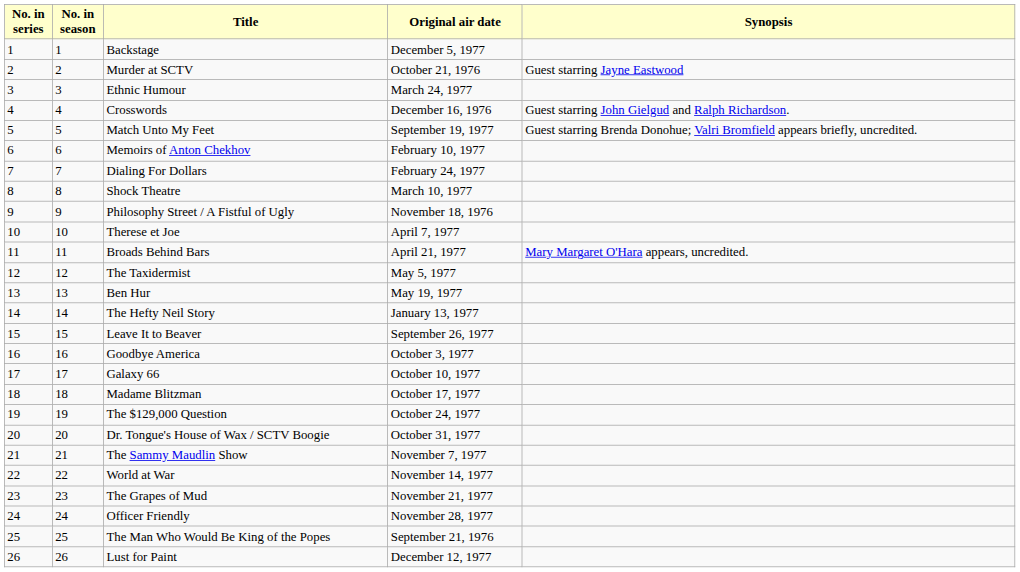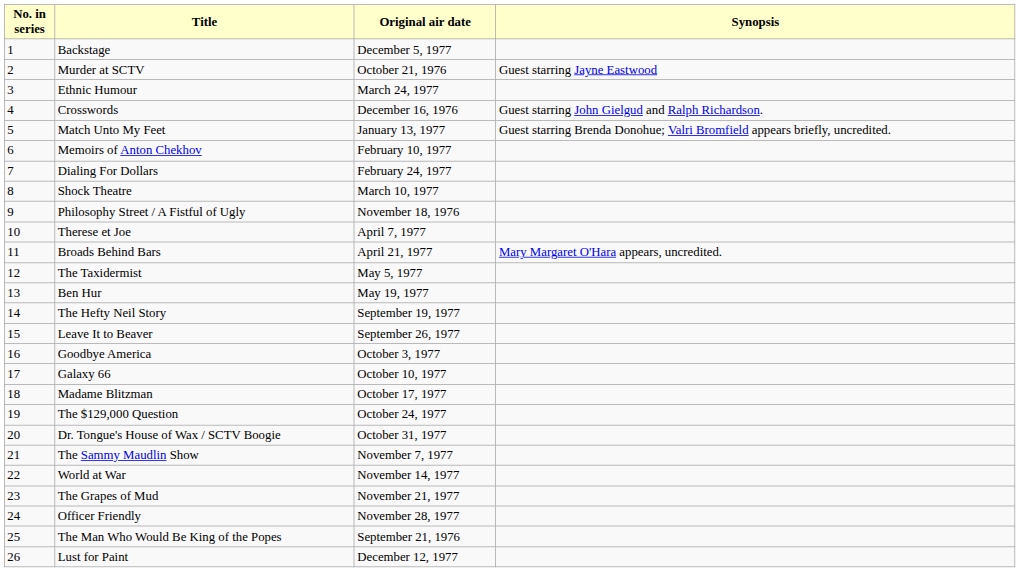- column: No. in season | 1 | 2 | 3 | 4 | 5 | 6 | 7 | 8 | 9 | 10 | 11 | 12 | 13 | 14 | 15 | 16 | 17 | 18 | 19 | 20 | 21 | 22 | 23 | 24 | 25 | 26
Match Unto My Feet | Original air date: September 19, 1977 -> January 13, 1977
The Hefty Neil Story | Original air date: January 13, 1977 -> September 19, 1977
